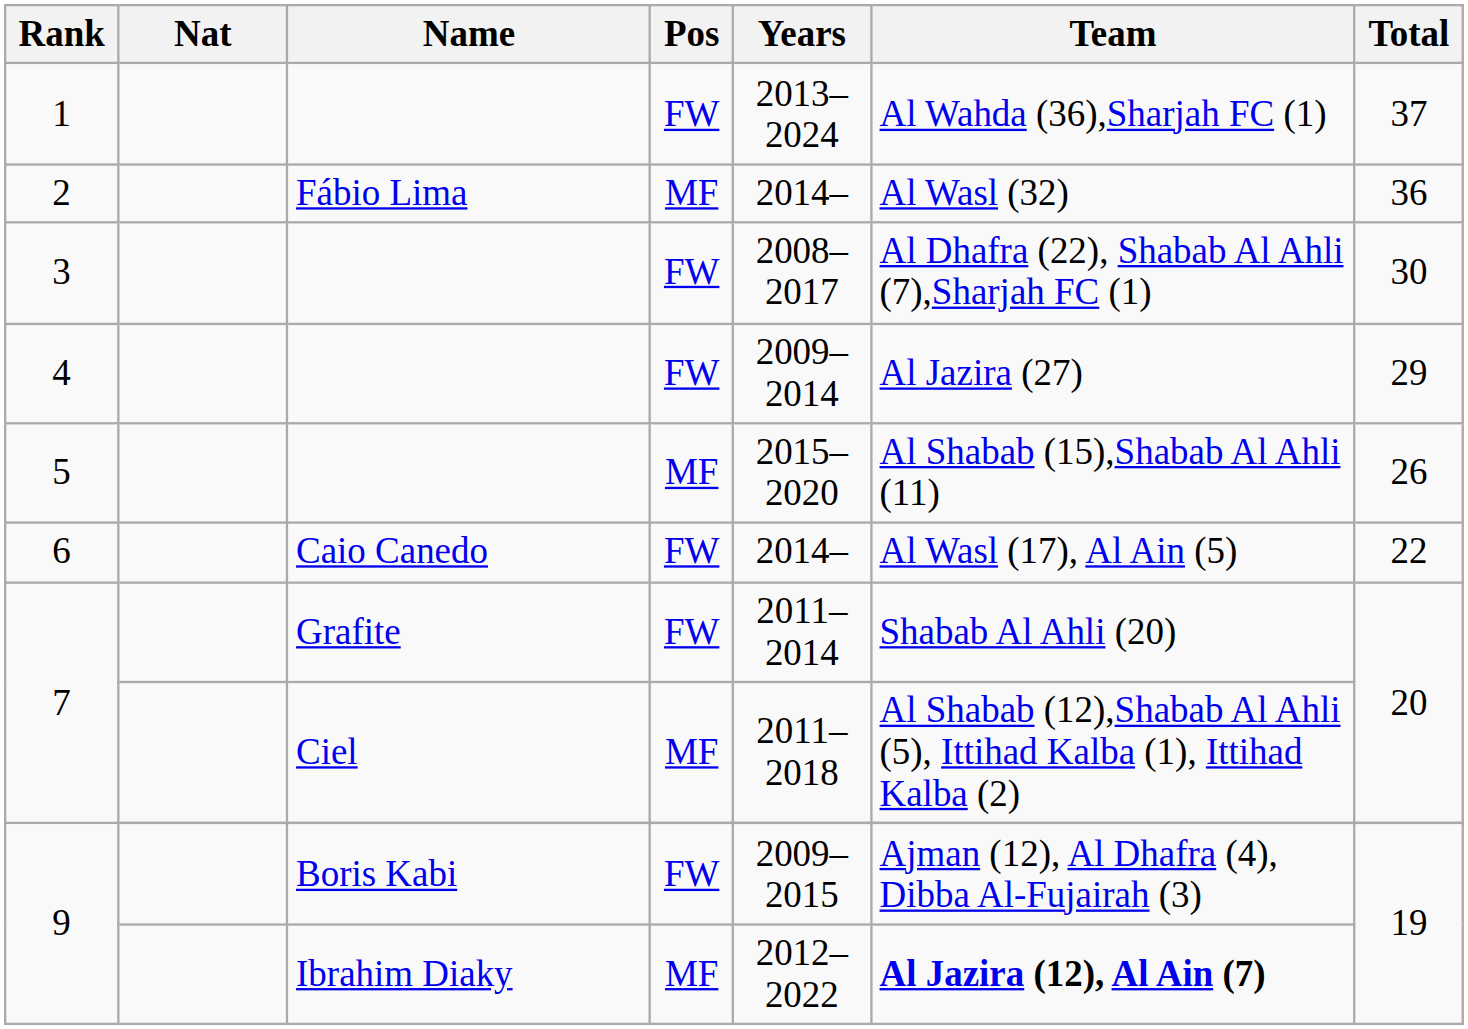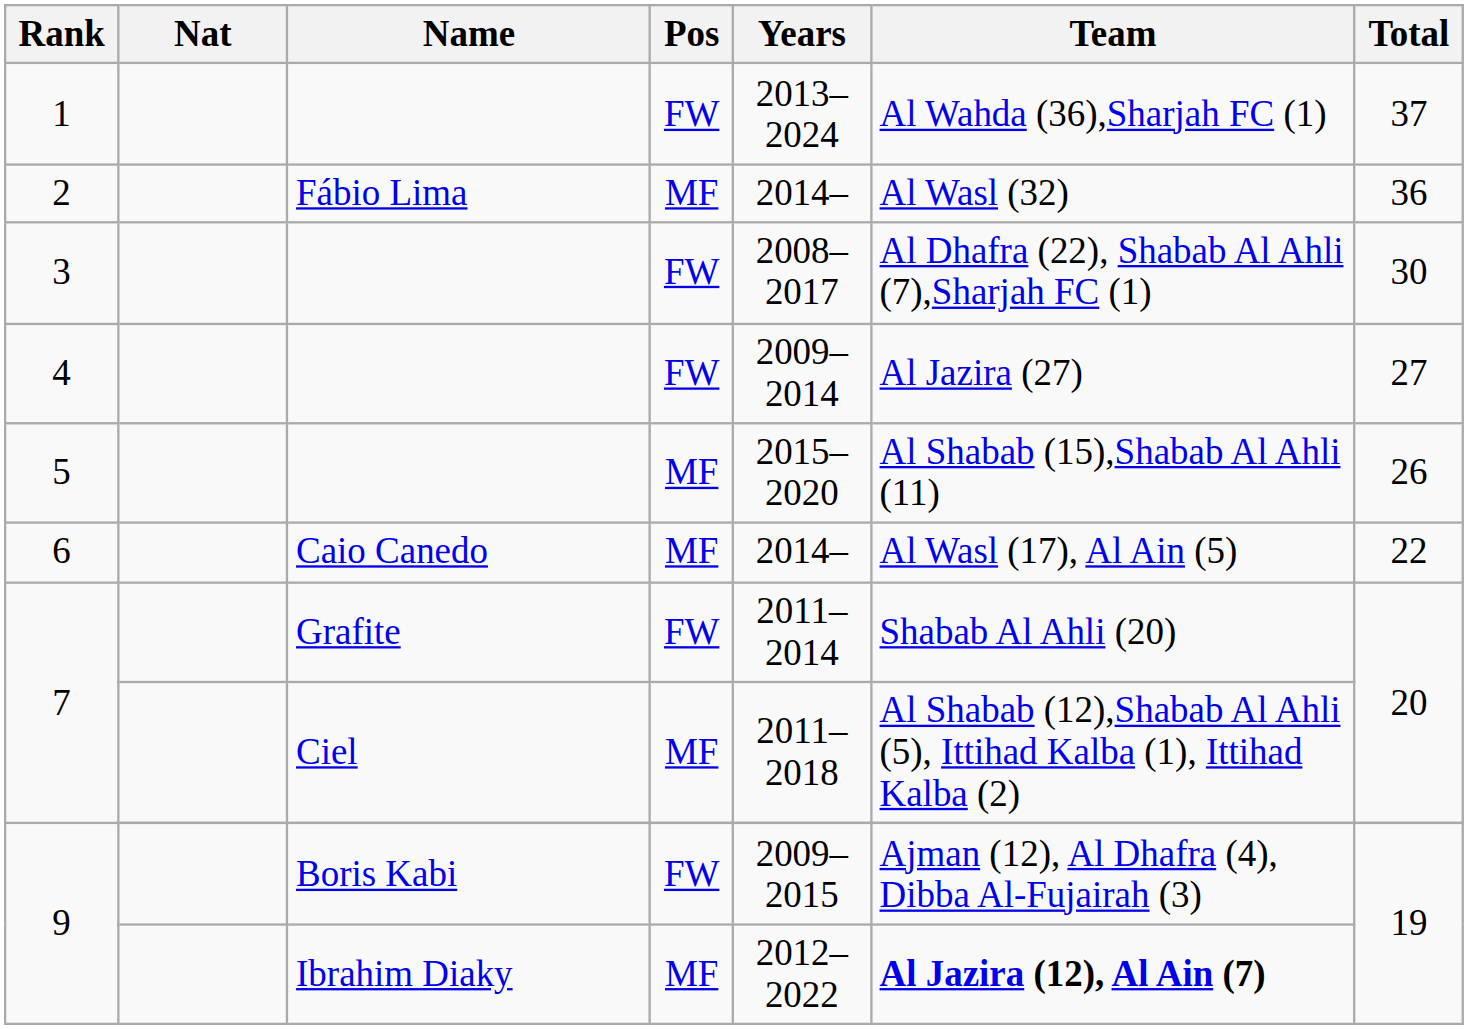4 | Total: 29 -> 27
6 | Pos: FW -> MF
